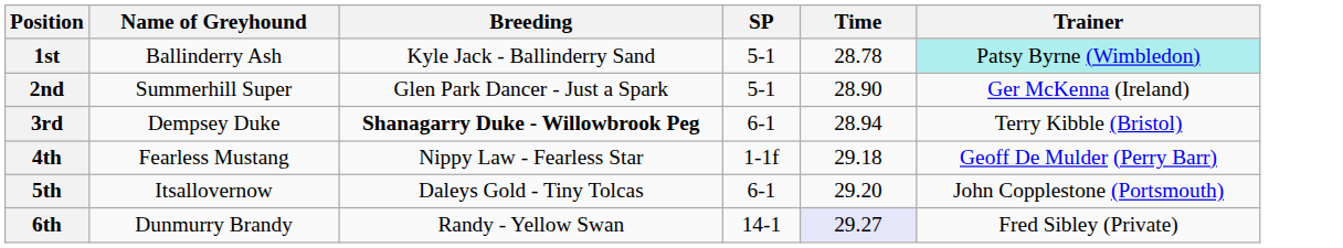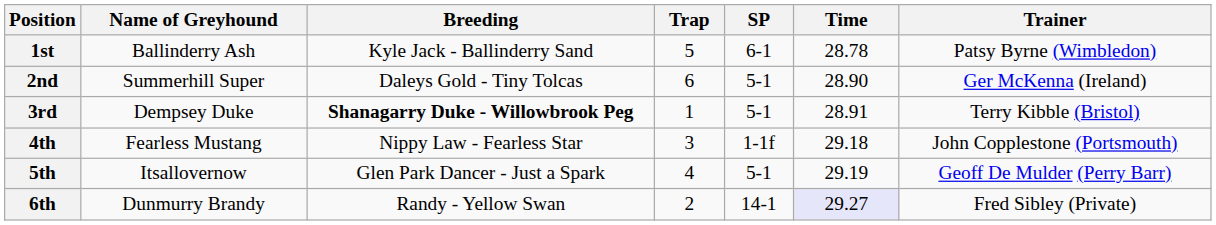+ column: Trap | 5 | 6 | 1 | 3 | 4 | 2
1st | SP: 5-1 -> 6-1
1st | Trainer: paleturquoise background -> no background
2nd | Breeding: Glen Park Dancer - Just a Spark -> Daleys Gold - Tiny Tolcas
3rd | SP: 6-1 -> 5-1
3rd | Time: 28.94 -> 28.91
4th | Trainer: Geoff De Mulder (Perry Barr) -> John Copplestone (Portsmouth)
5th | Breeding: Daleys Gold - Tiny Tolcas -> Glen Park Dancer - Just a Spark
5th | SP: 6-1 -> 5-1
5th | Time: 29.20 -> 29.19
5th | Trainer: John Copplestone (Portsmouth) -> Geoff De Mulder (Perry Barr)
